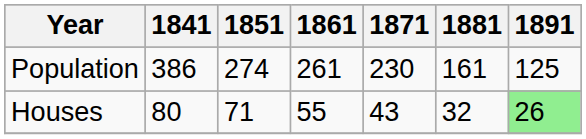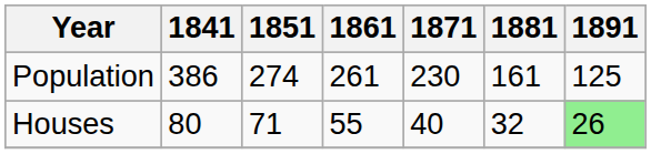Houses | 1871: 43 -> 40
